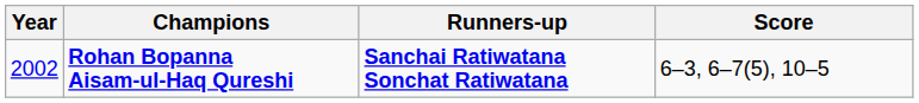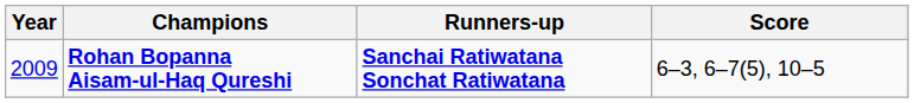Rohan Bopanna Aisam-ul-Haq Qureshi | Year: 2002 -> 2009
